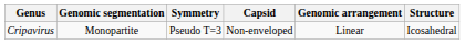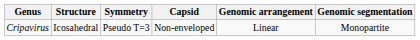columns swapped: Structure <-> Genomic segmentation
